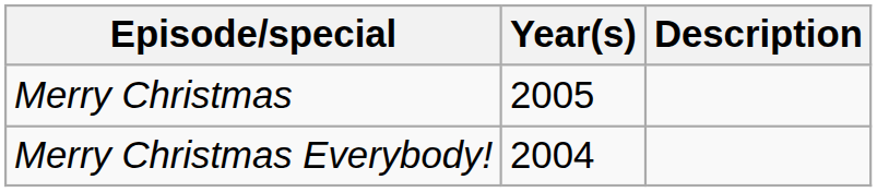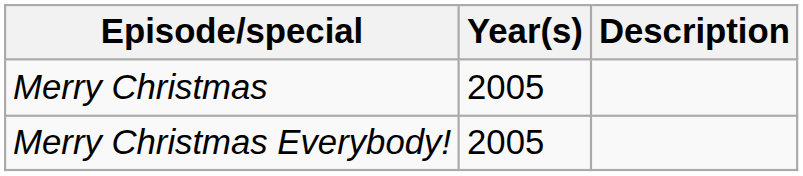Merry Christmas Everybody! | Year(s): 2004 -> 2005
